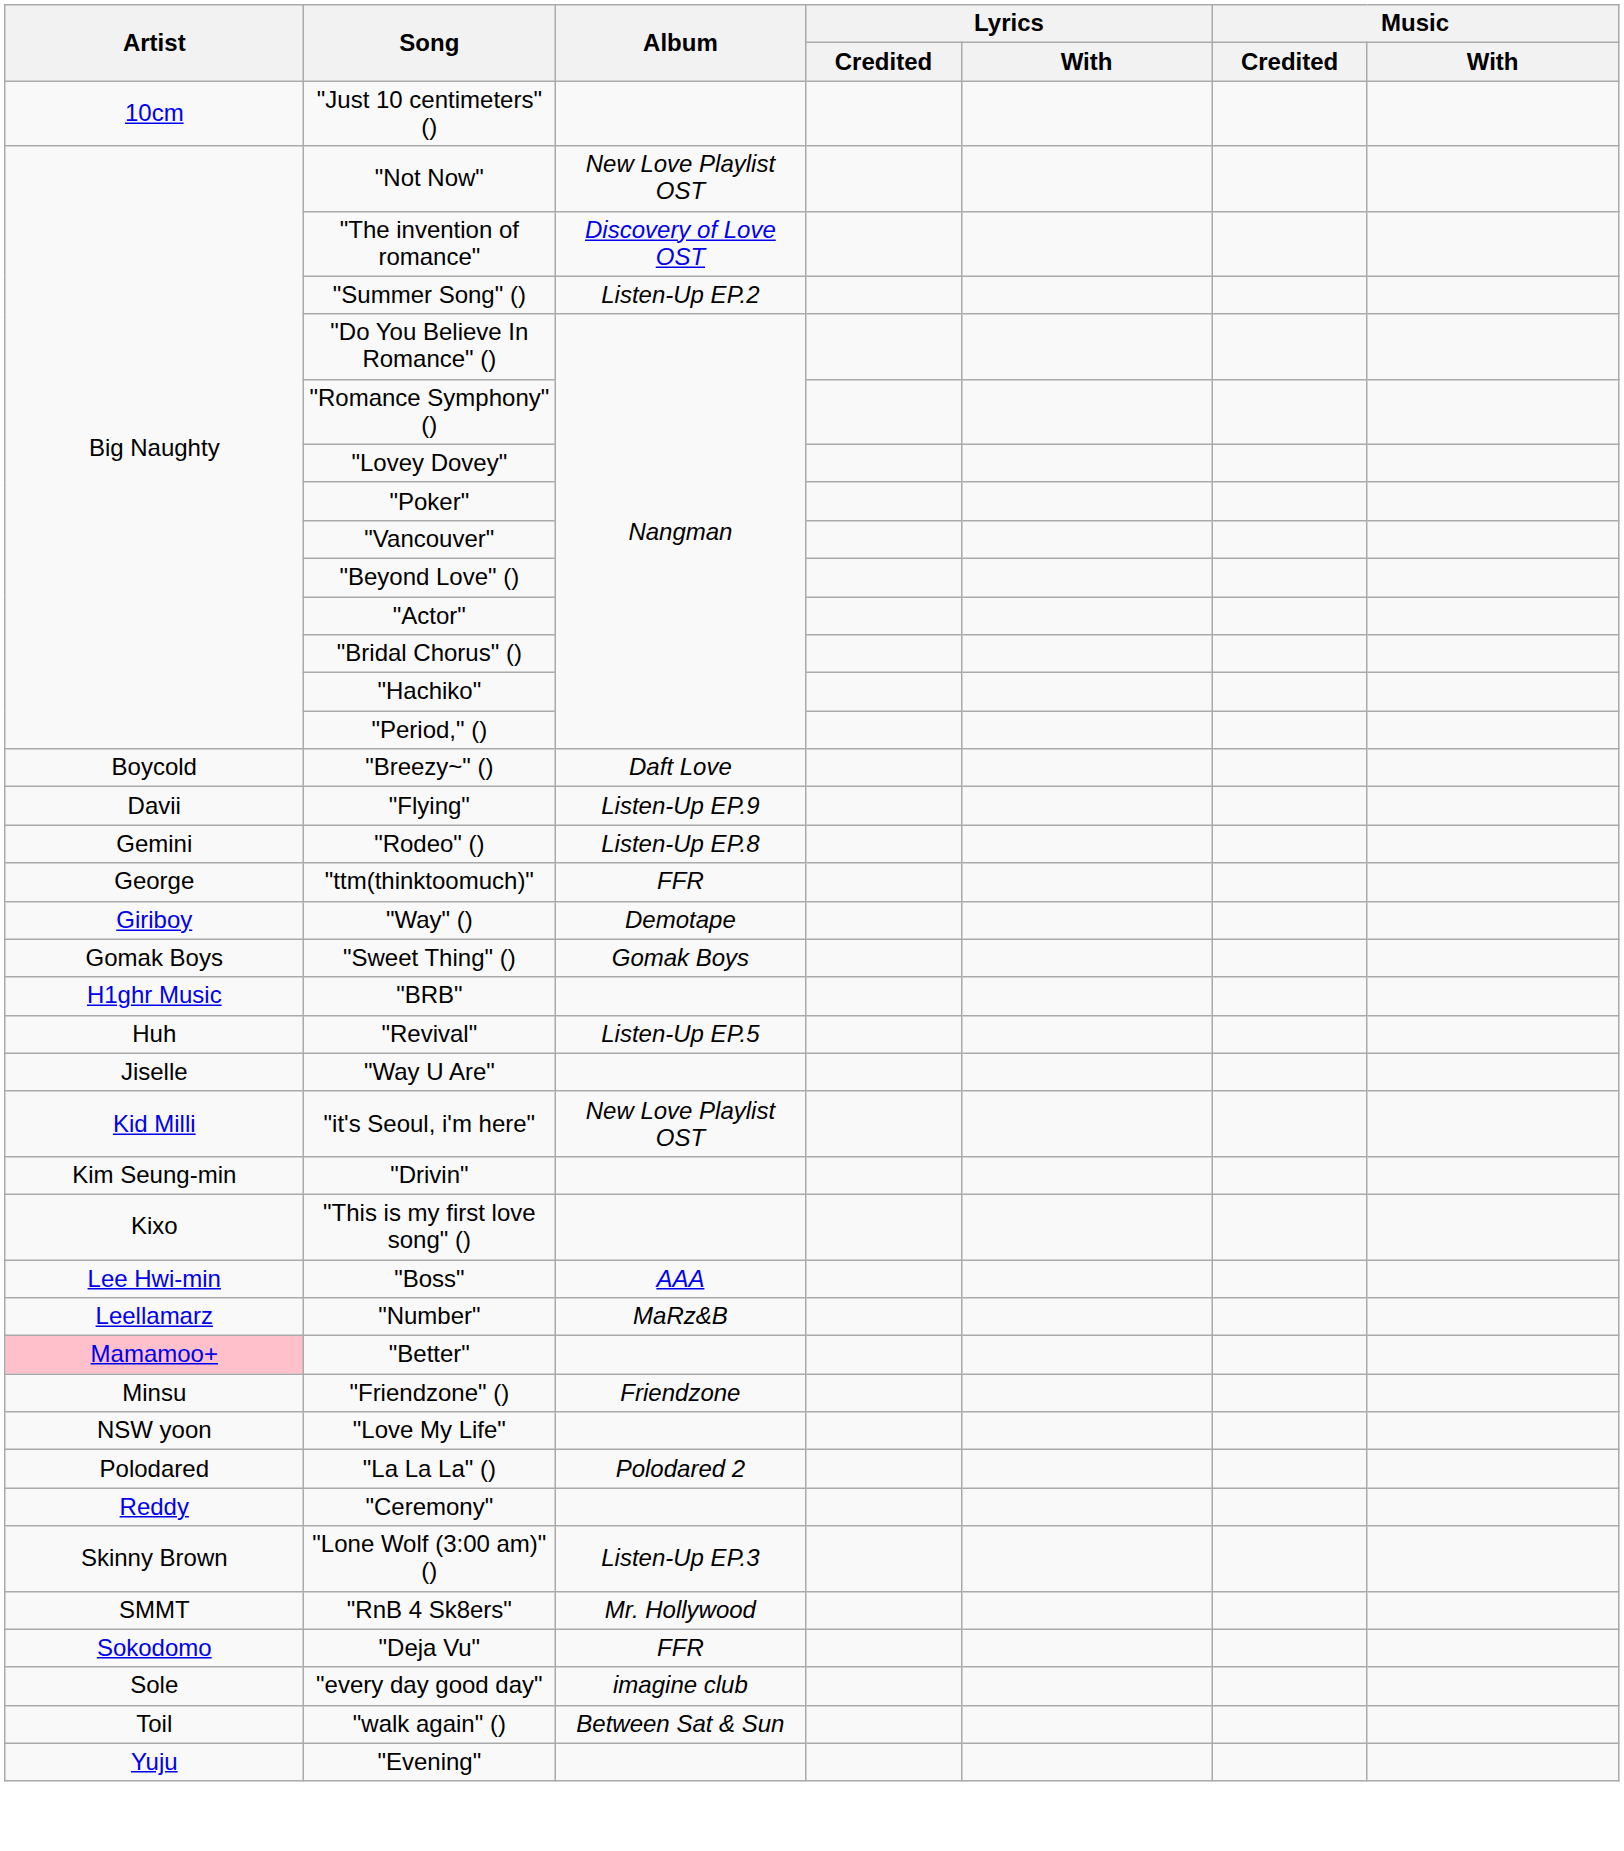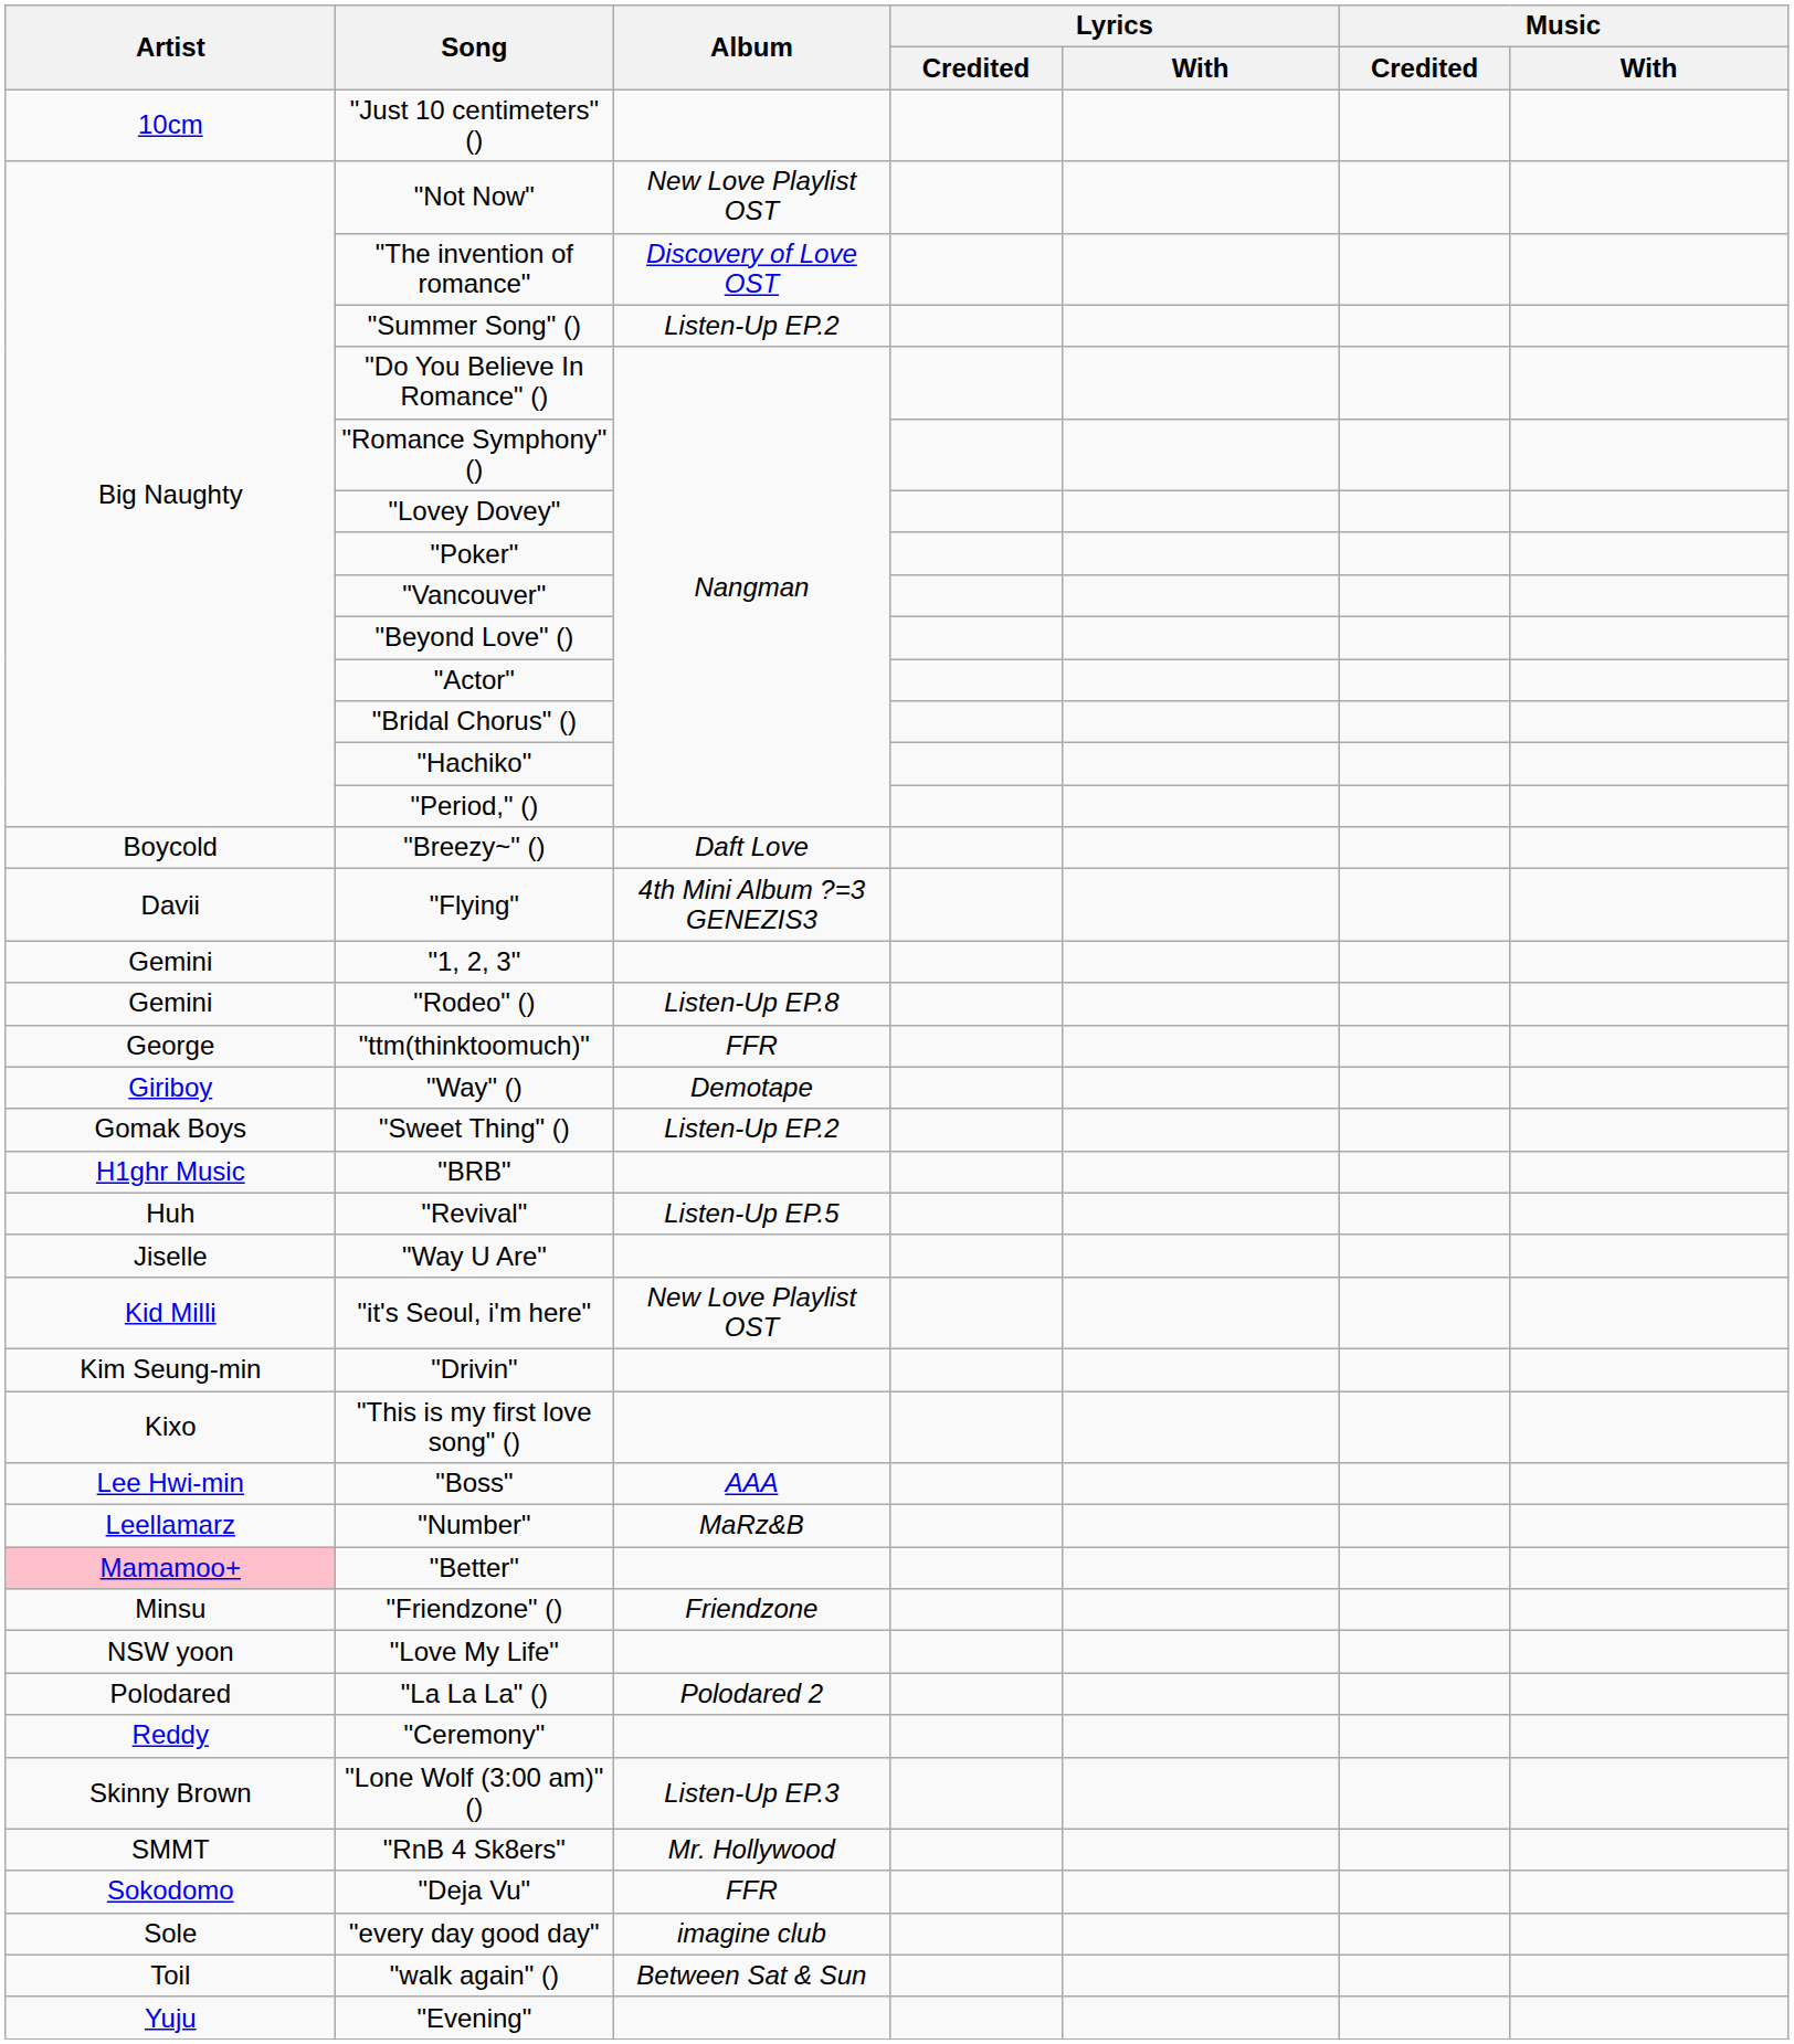"Flying" | Album: Listen-Up EP.9 -> 4th Mini Album ?=3 GENEZIS3
+ row: Gemini | "1, 2, 3"
"Sweet Thing" () | Album: Gomak Boys -> Listen-Up EP.2
